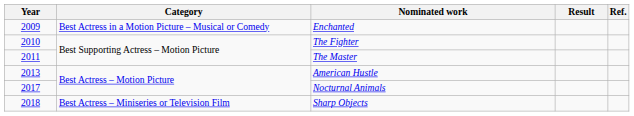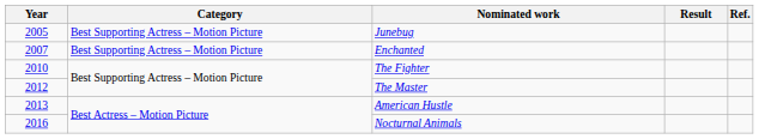+ row: 2005 | Best Supporting Actress – Motion Picture | Junebug
Enchanted | Year: 2009 -> 2007
Enchanted | Category: Best Actress in a Motion Picture – Musical or Comedy -> Best Supporting Actress – Motion Picture
The Master | Year: 2011 -> 2012
Nocturnal Animals | Year: 2017 -> 2016
- row: 2018 | Best Actress – Miniseries or Television Film | Sharp Objects
